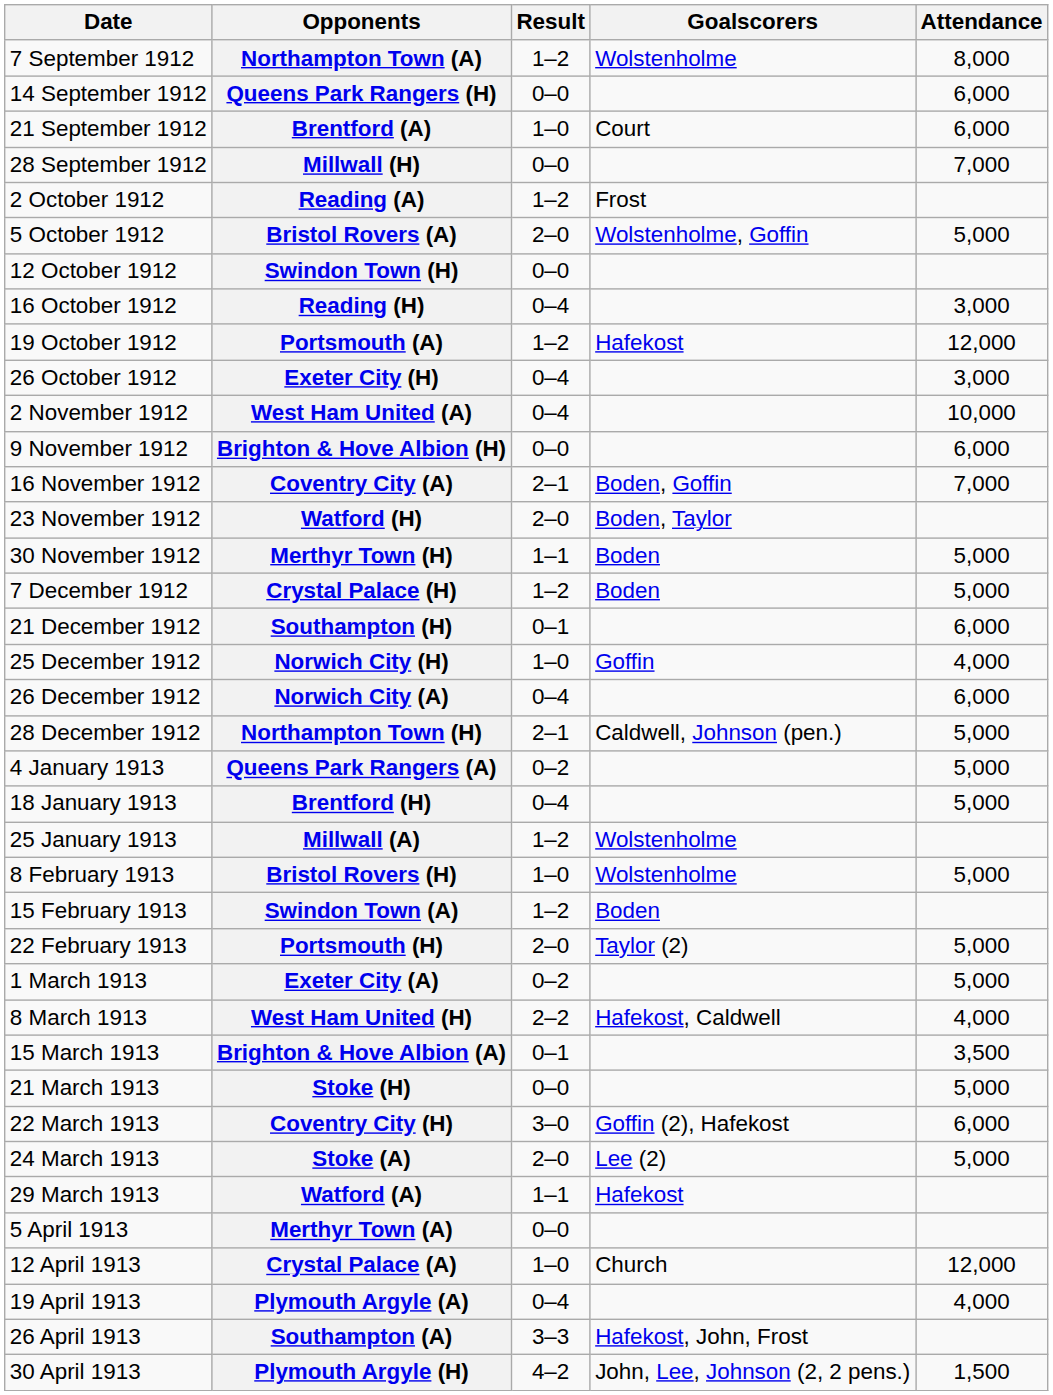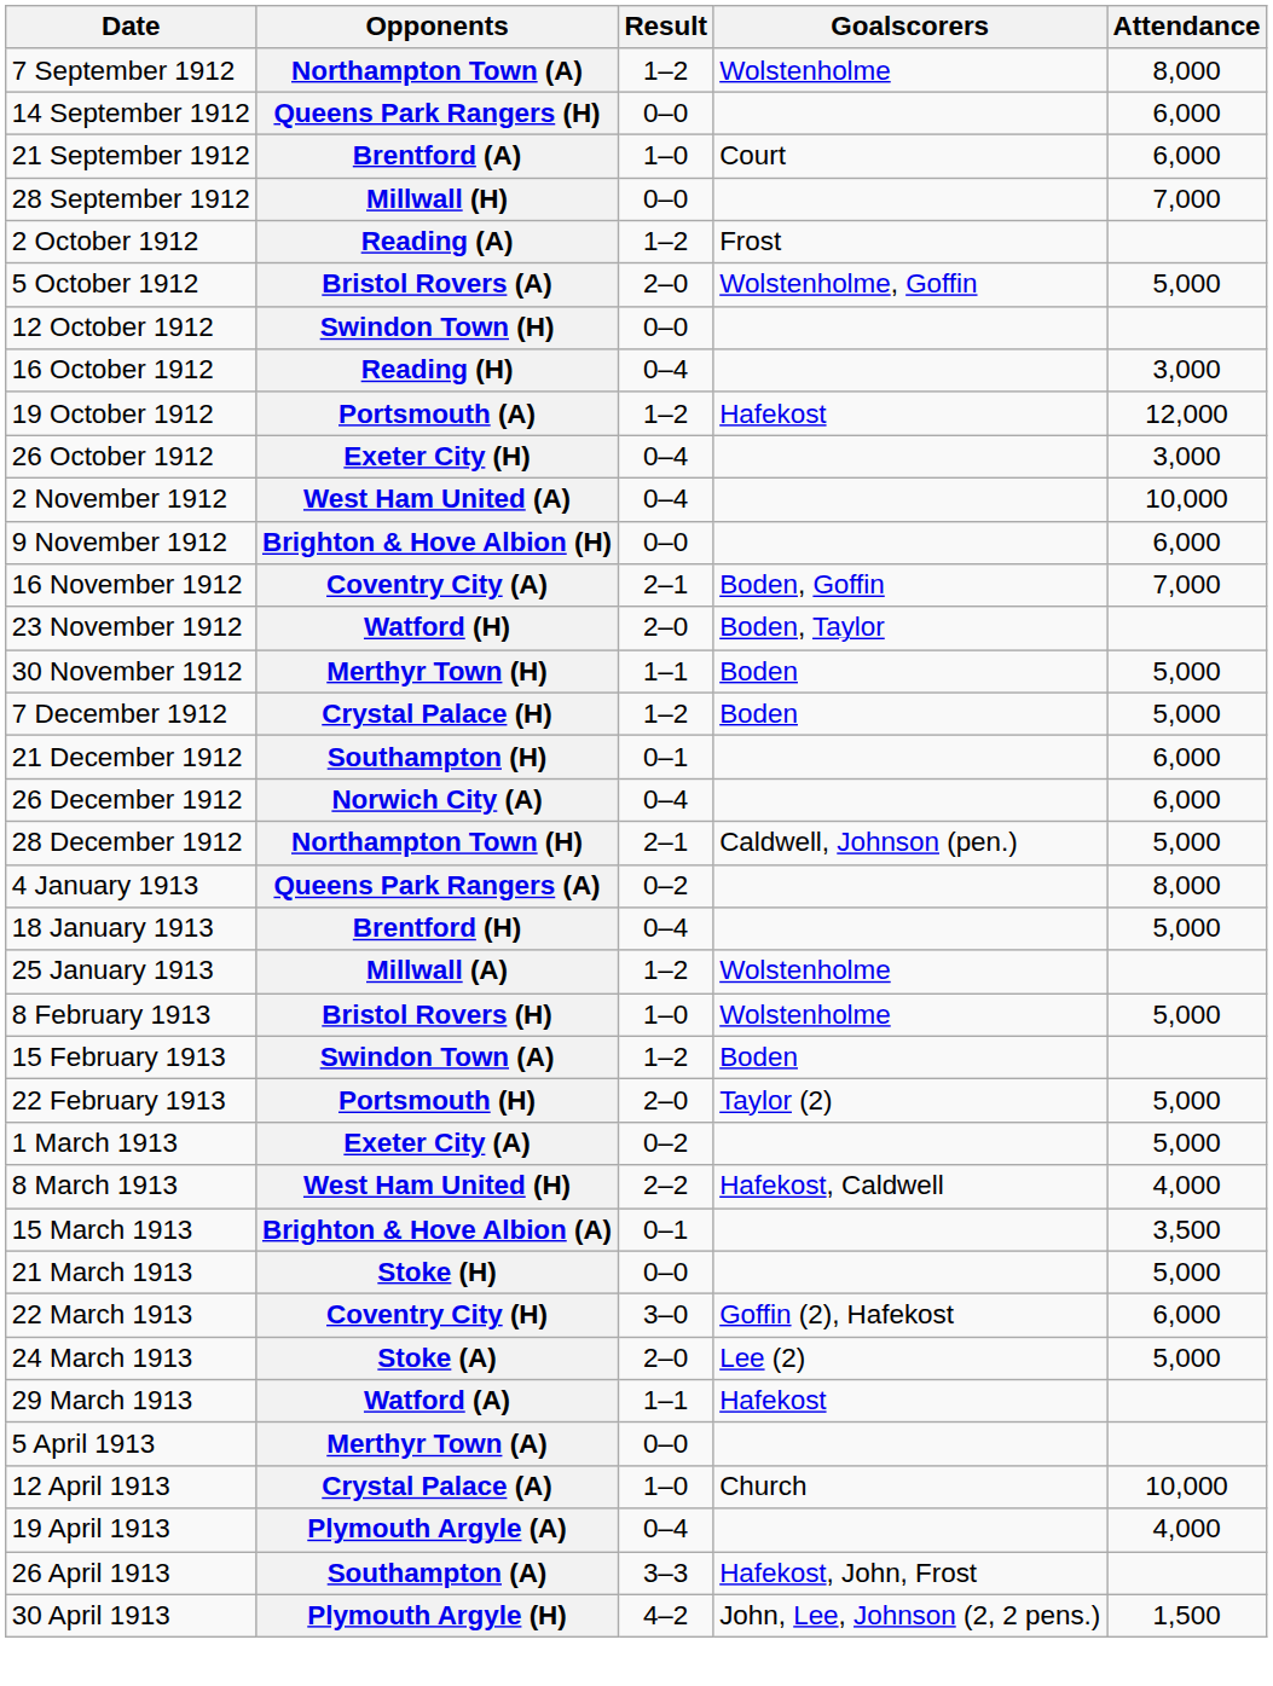- row: 25 December 1912 | Norwich City (H) | 1–0 | Goffin | 4,000
Queens Park Rangers (A) | Attendance: 5,000 -> 8,000
Crystal Palace (A) | Attendance: 12,000 -> 10,000
